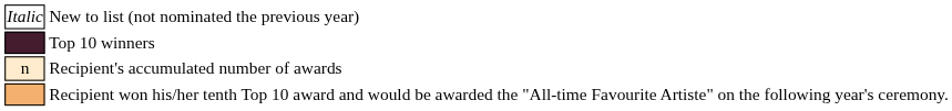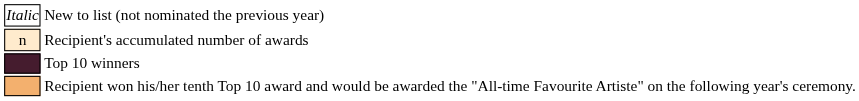rows swapped: Top 10 winners <-> Recipient's accumulated number of awards
